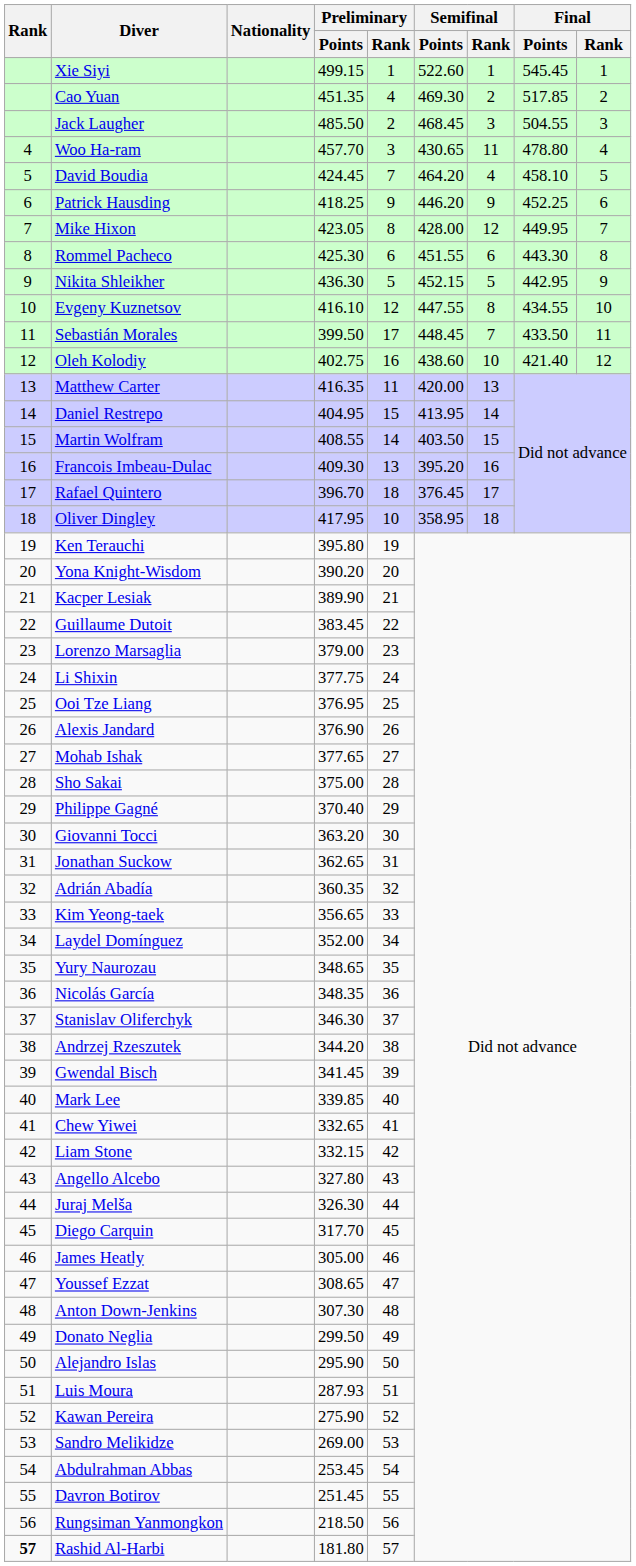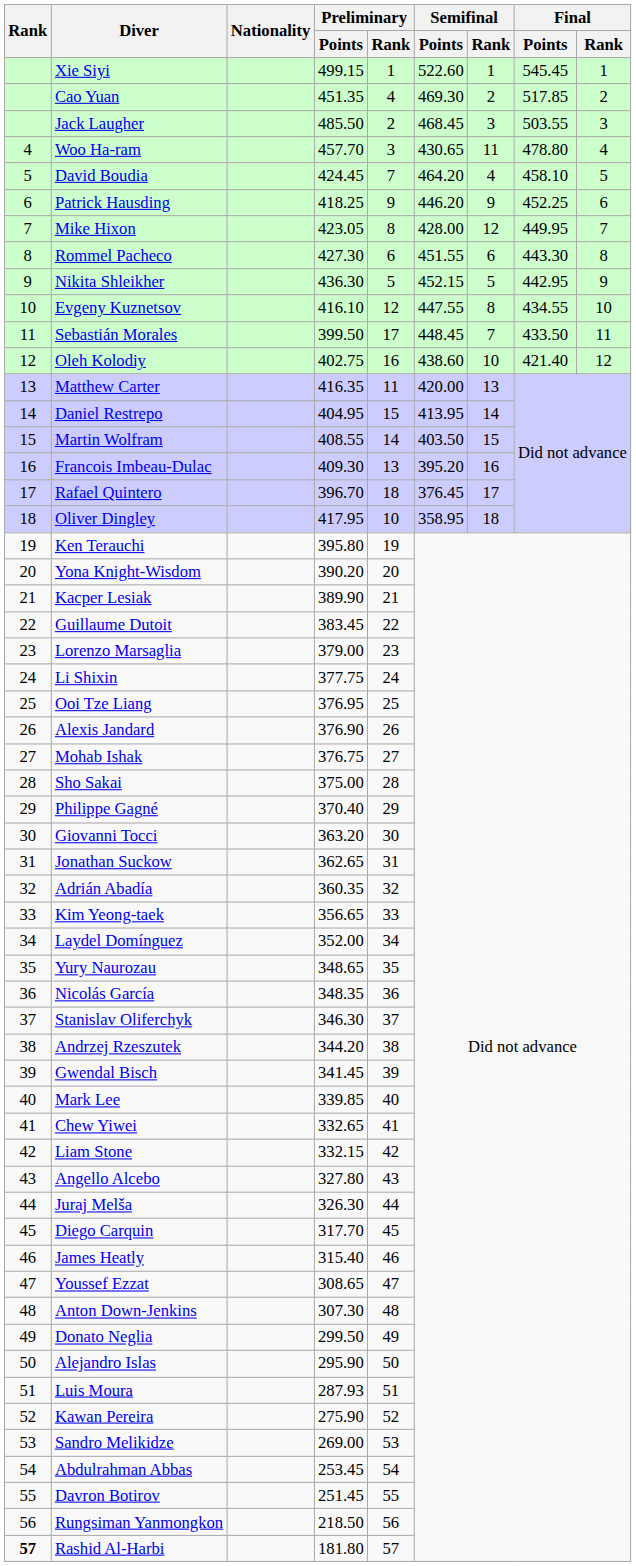Jack Laugher | Final / Points: 504.55 -> 503.55
Rommel Pacheco | Preliminary / Points: 425.30 -> 427.30
Mohab Ishak | Preliminary / Points: 377.65 -> 376.75
James Heatly | Preliminary / Points: 305.00 -> 315.40
